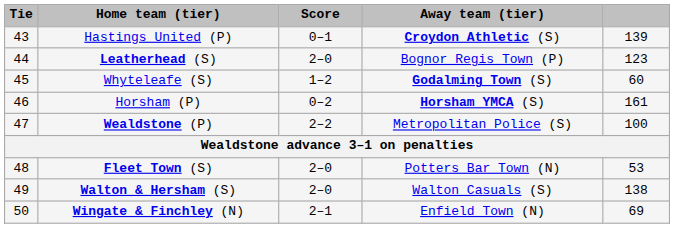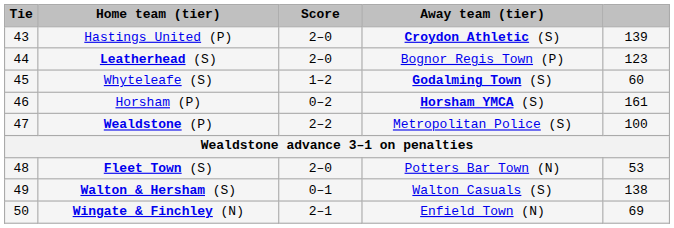Hastings United (P) | Score: 0–1 -> 2–0
Walton & Hersham (S) | Score: 2–0 -> 0–1
